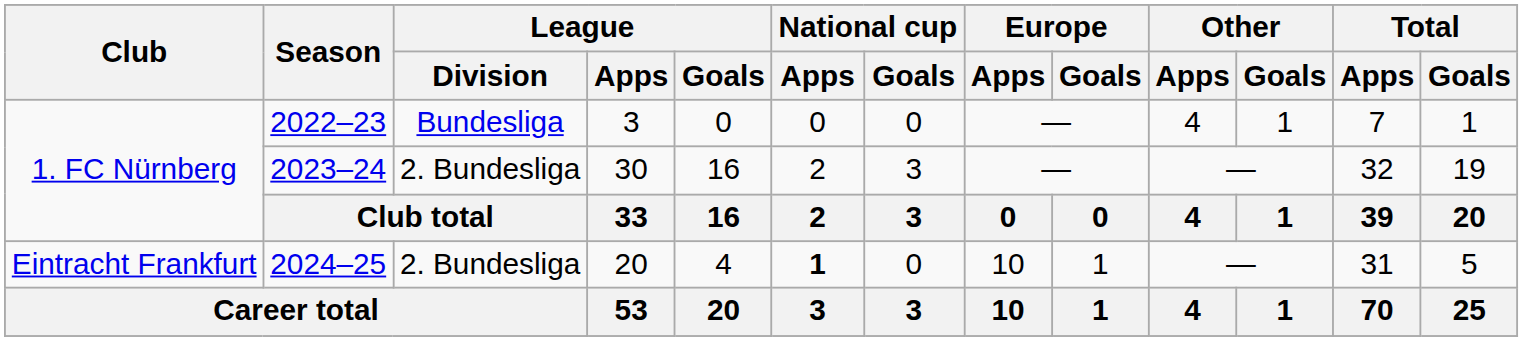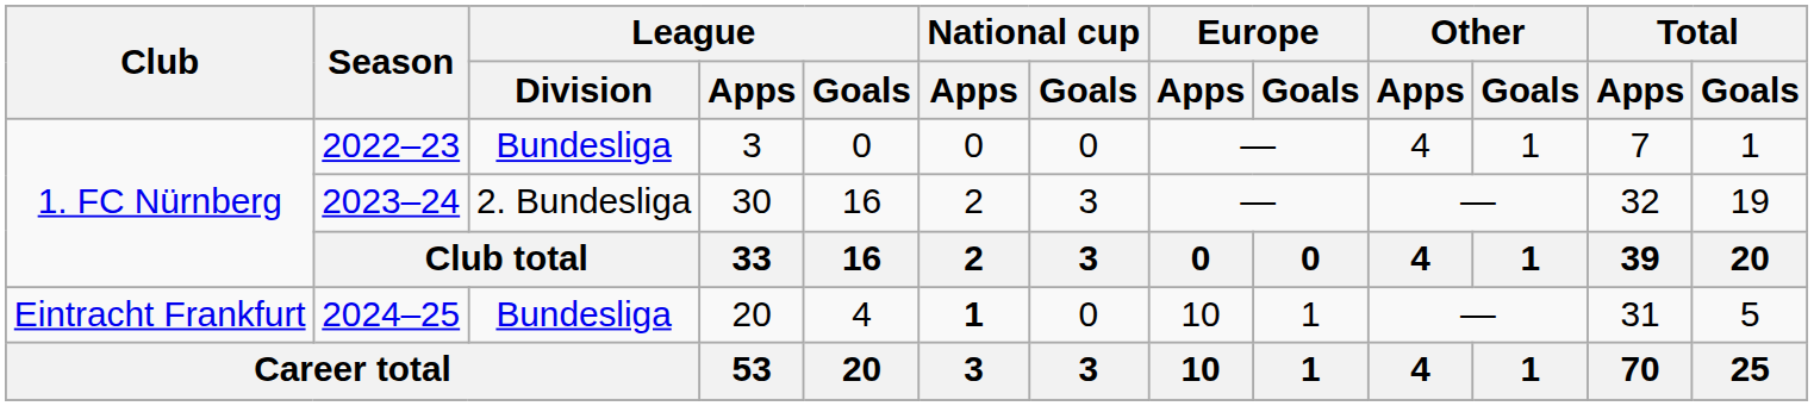2024–25 | League / Division: 2. Bundesliga -> Bundesliga
